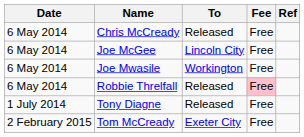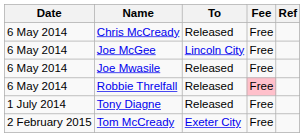Joe Mwasile | To: Workington -> Released
